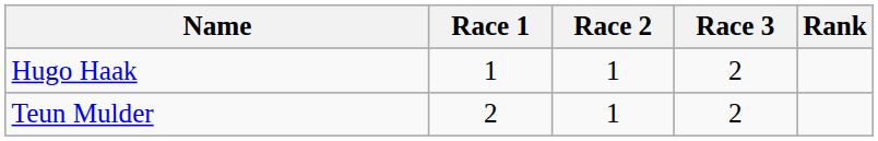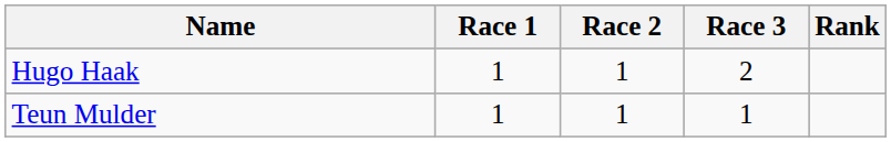Teun Mulder | Race 1: 2 -> 1
Teun Mulder | Race 3: 2 -> 1
